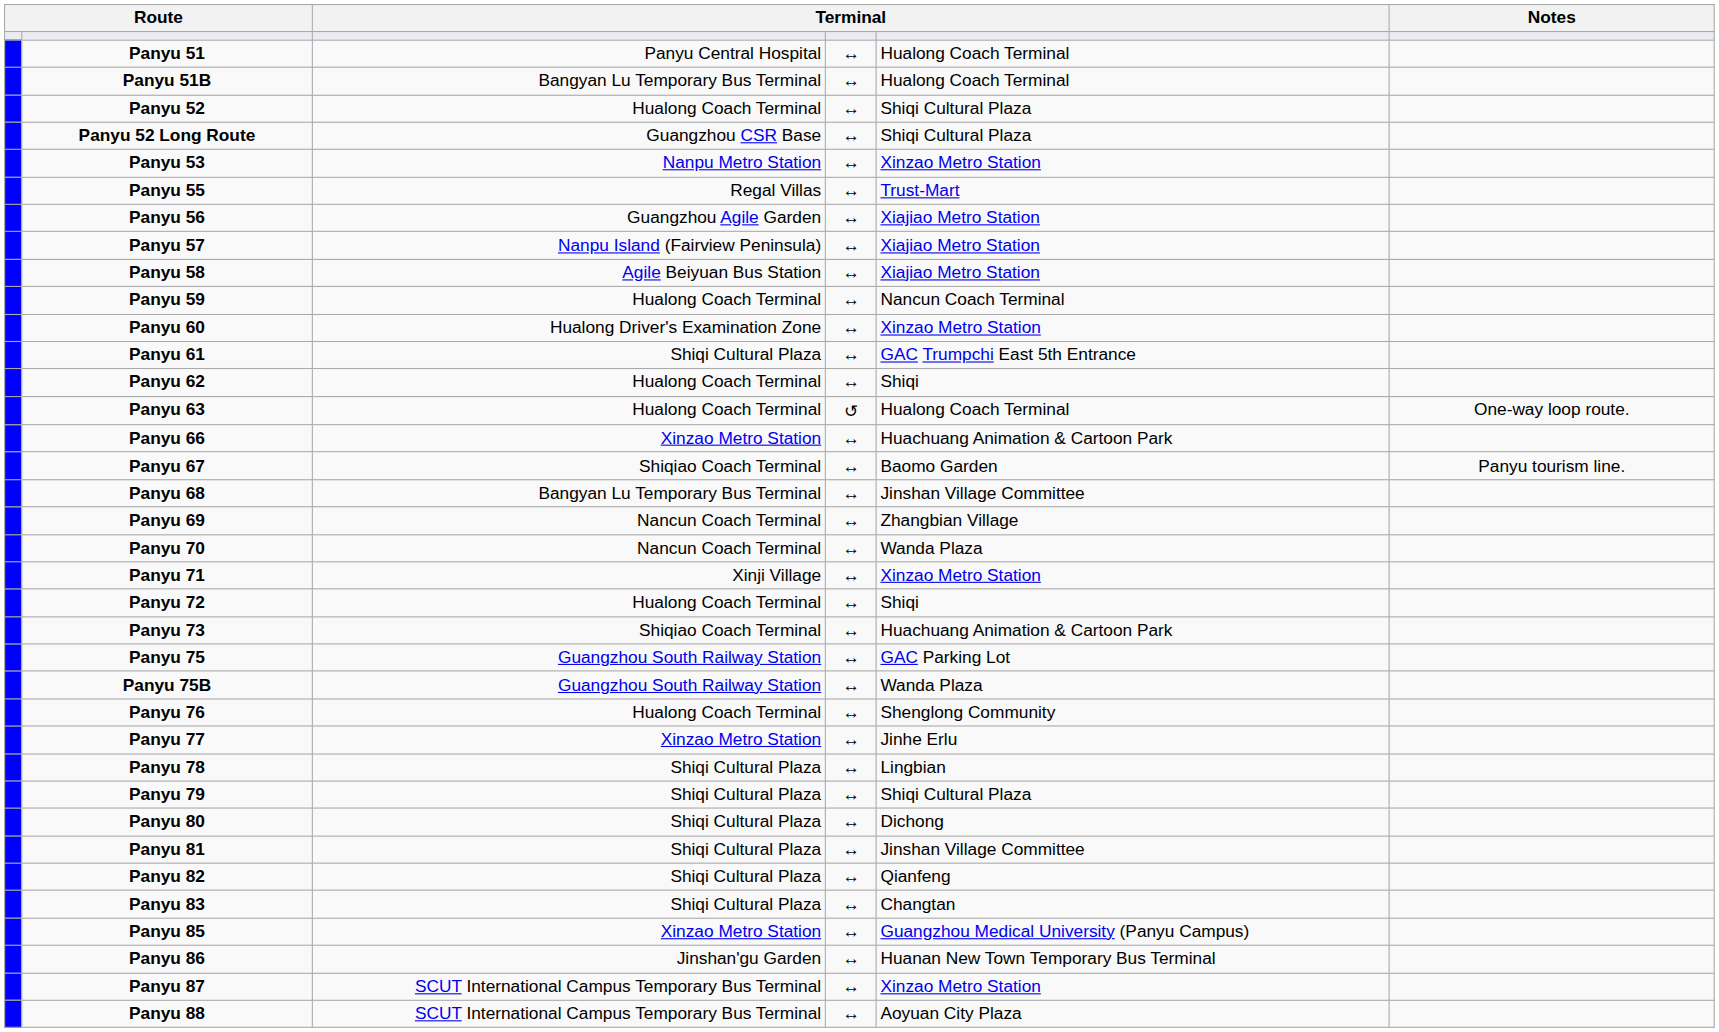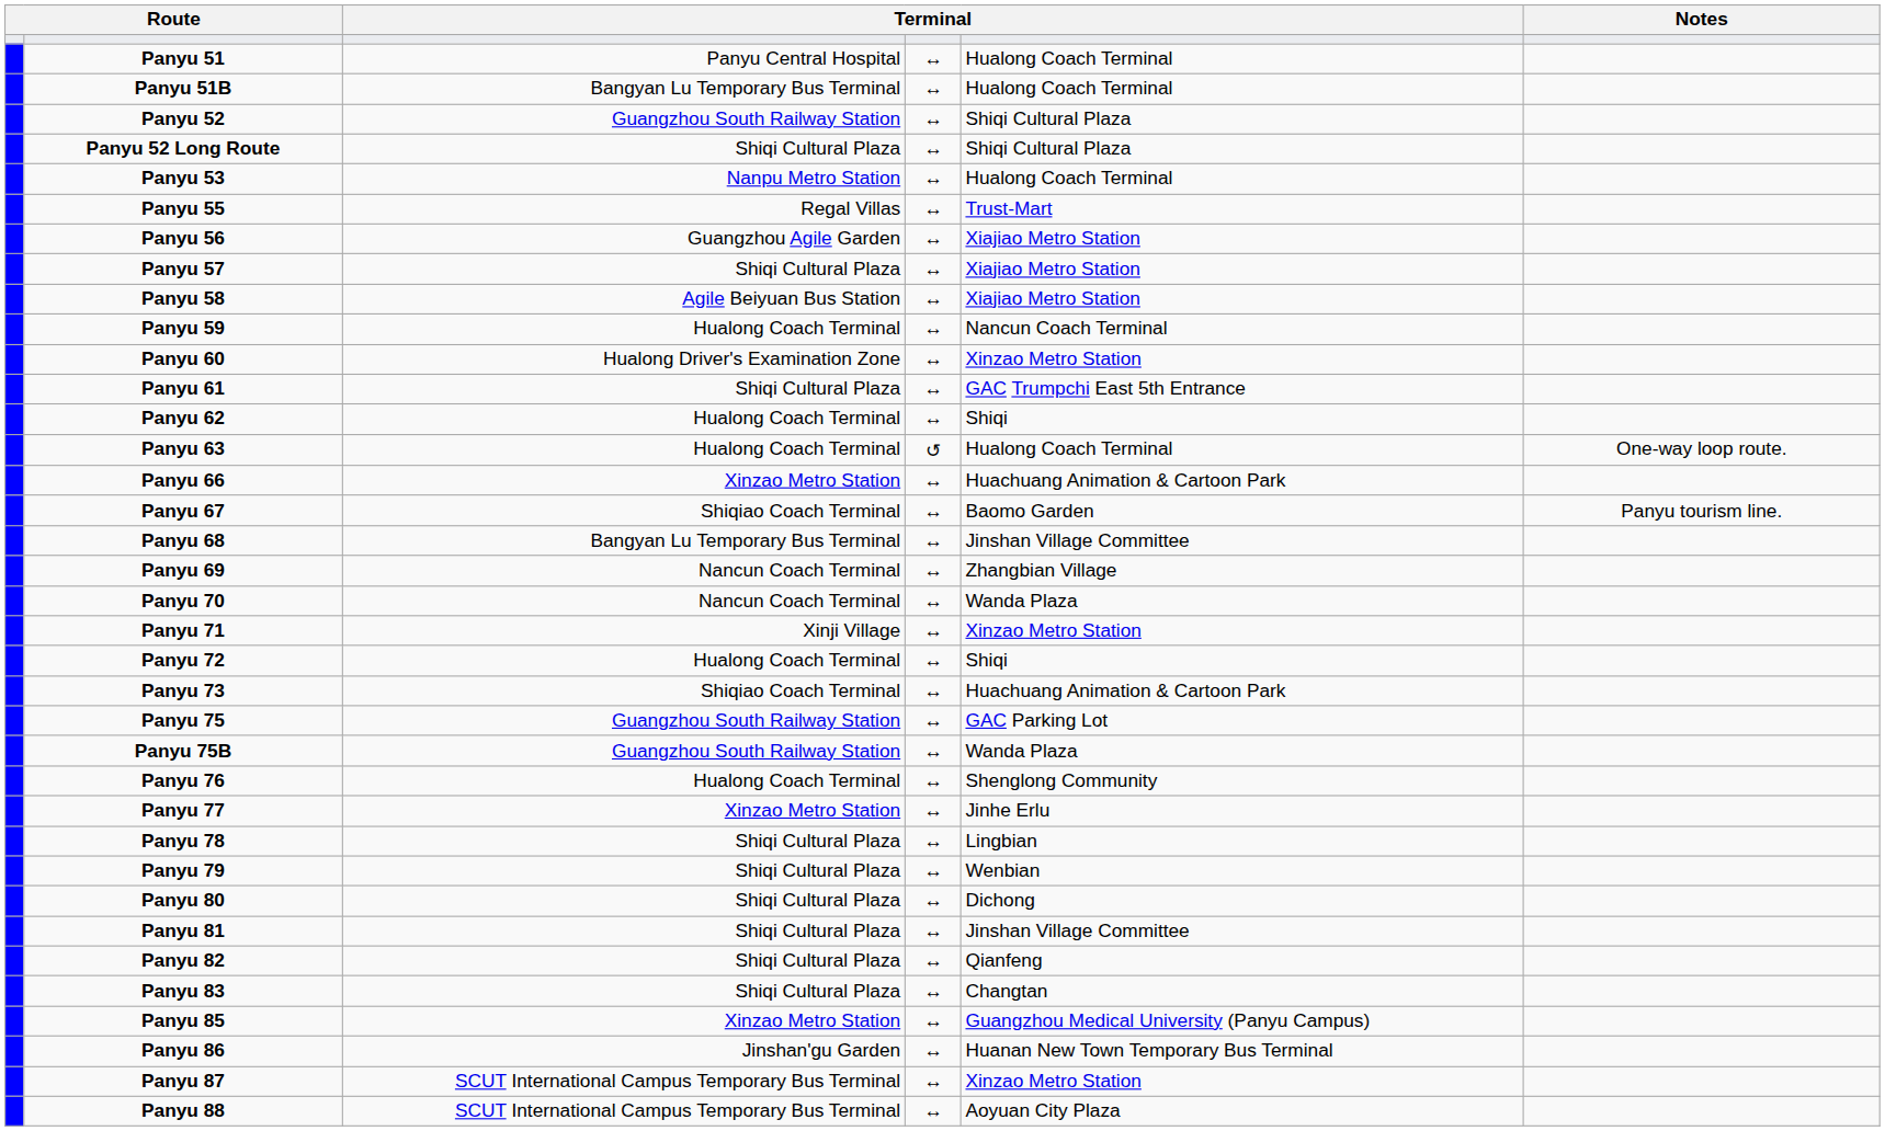Panyu 52 | column 3: Hualong Coach Terminal -> Guangzhou South Railway Station
Panyu 52 Long Route | column 3: Guangzhou CSR Base -> Shiqi Cultural Plaza
Panyu 53 | column 5: Xinzao Metro Station -> Hualong Coach Terminal
Panyu 57 | column 3: Nanpu Island (Fairview Peninsula) -> Shiqi Cultural Plaza
Panyu 79 | column 5: Shiqi Cultural Plaza -> Wenbian
